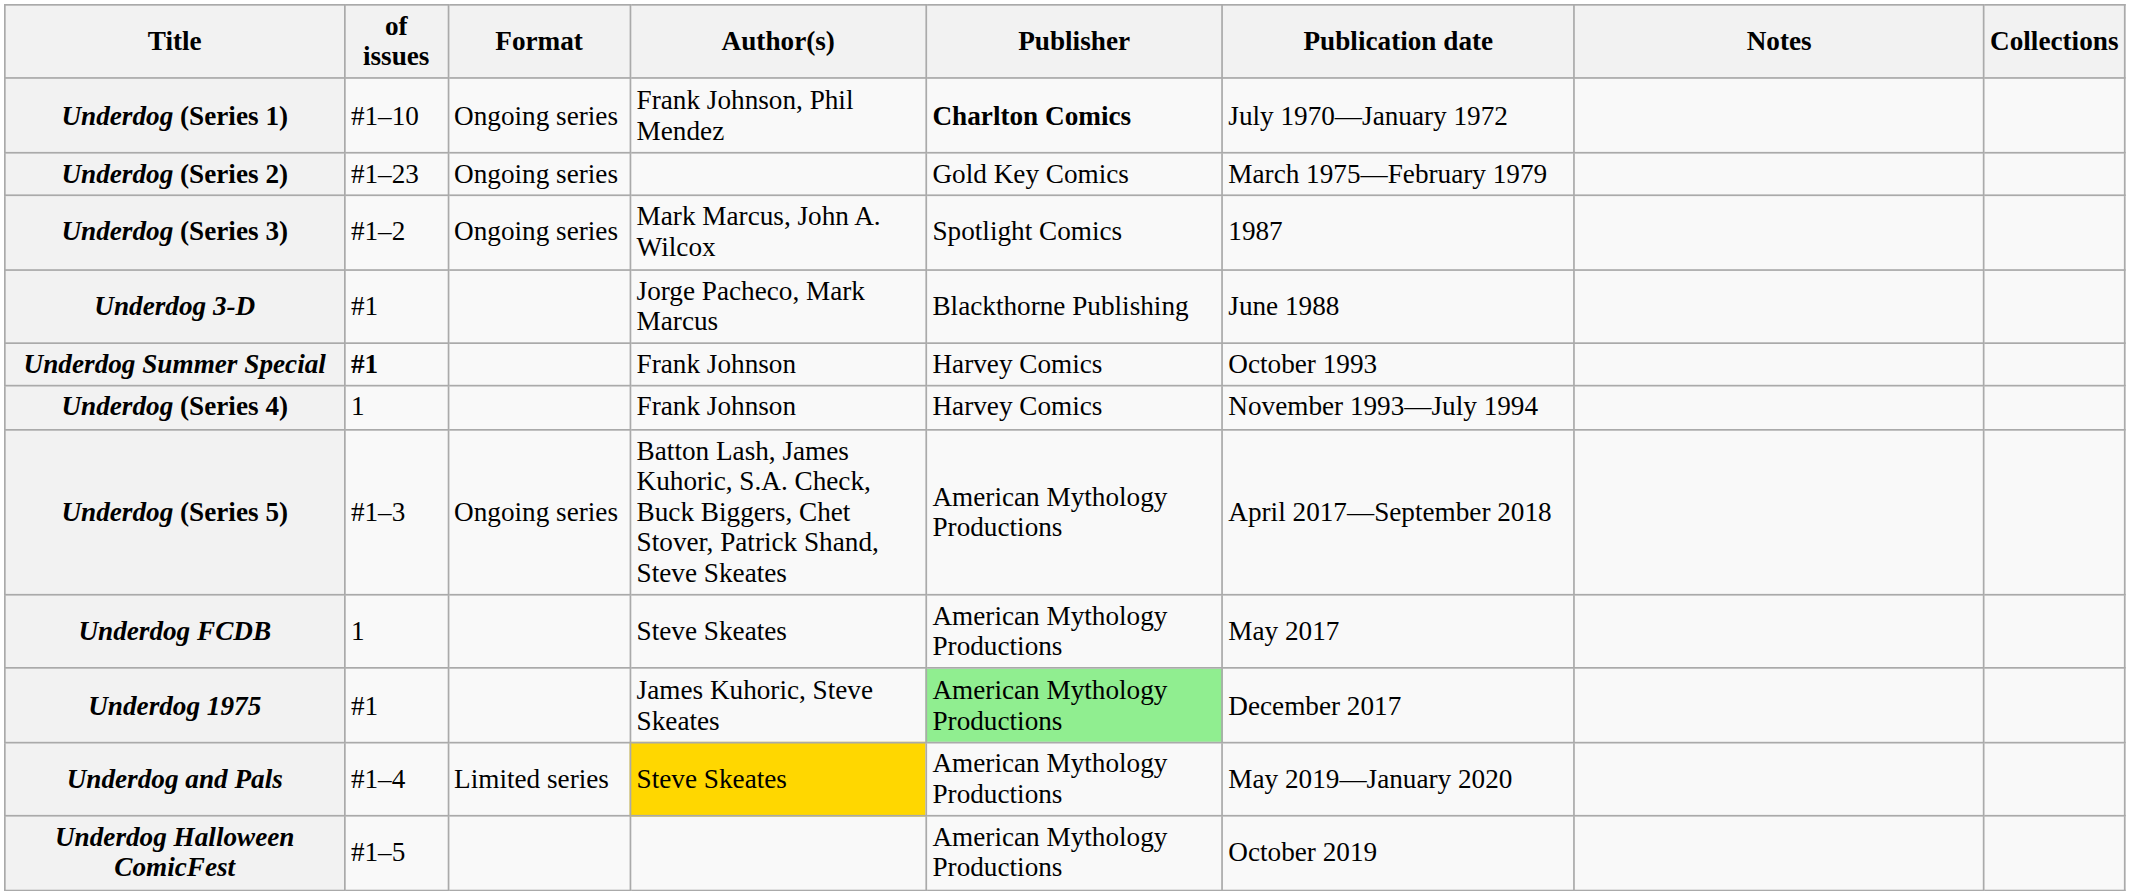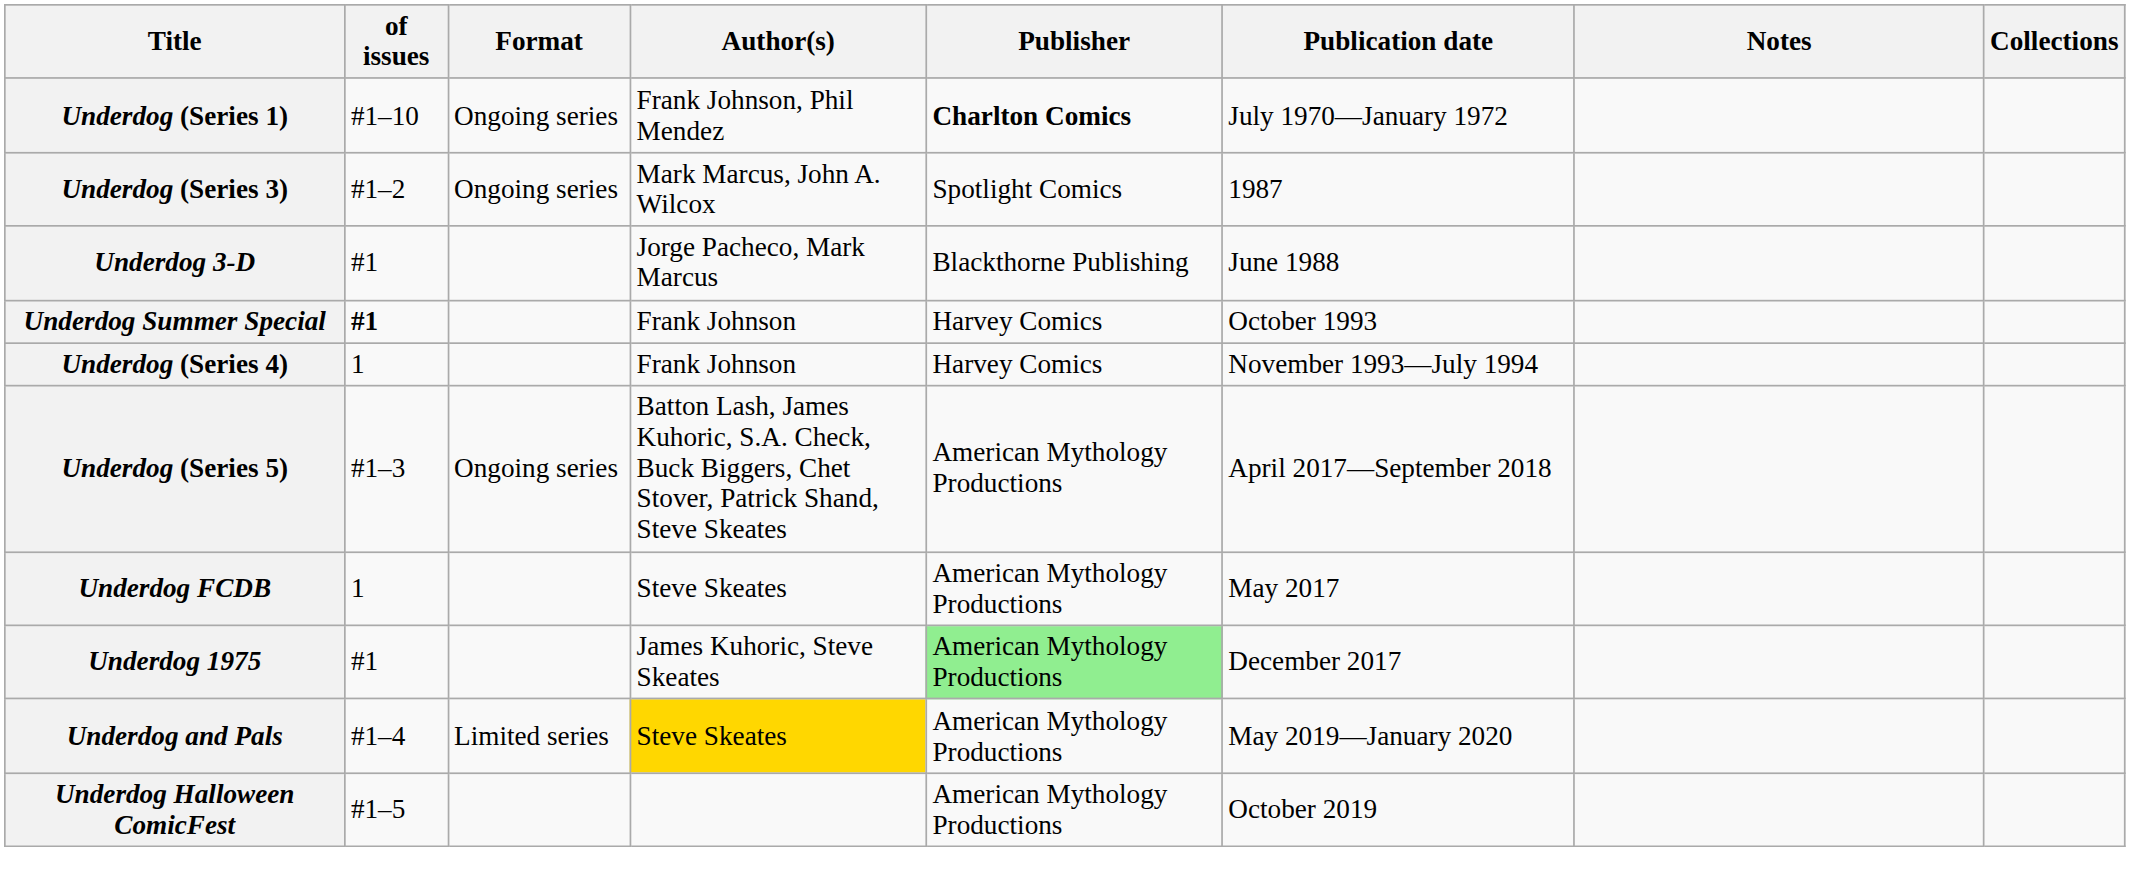- row: Underdog (Series 2) | #1–23 | Ongoing series | Gold Key Comics | March 1975—February 1979
